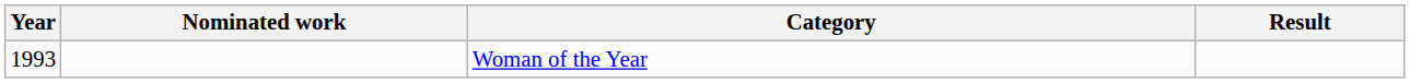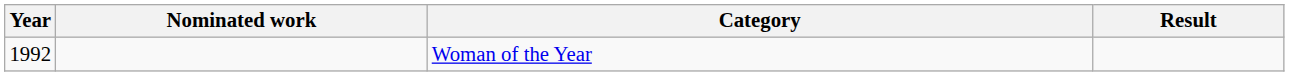Woman of the Year | Year: 1993 -> 1992
